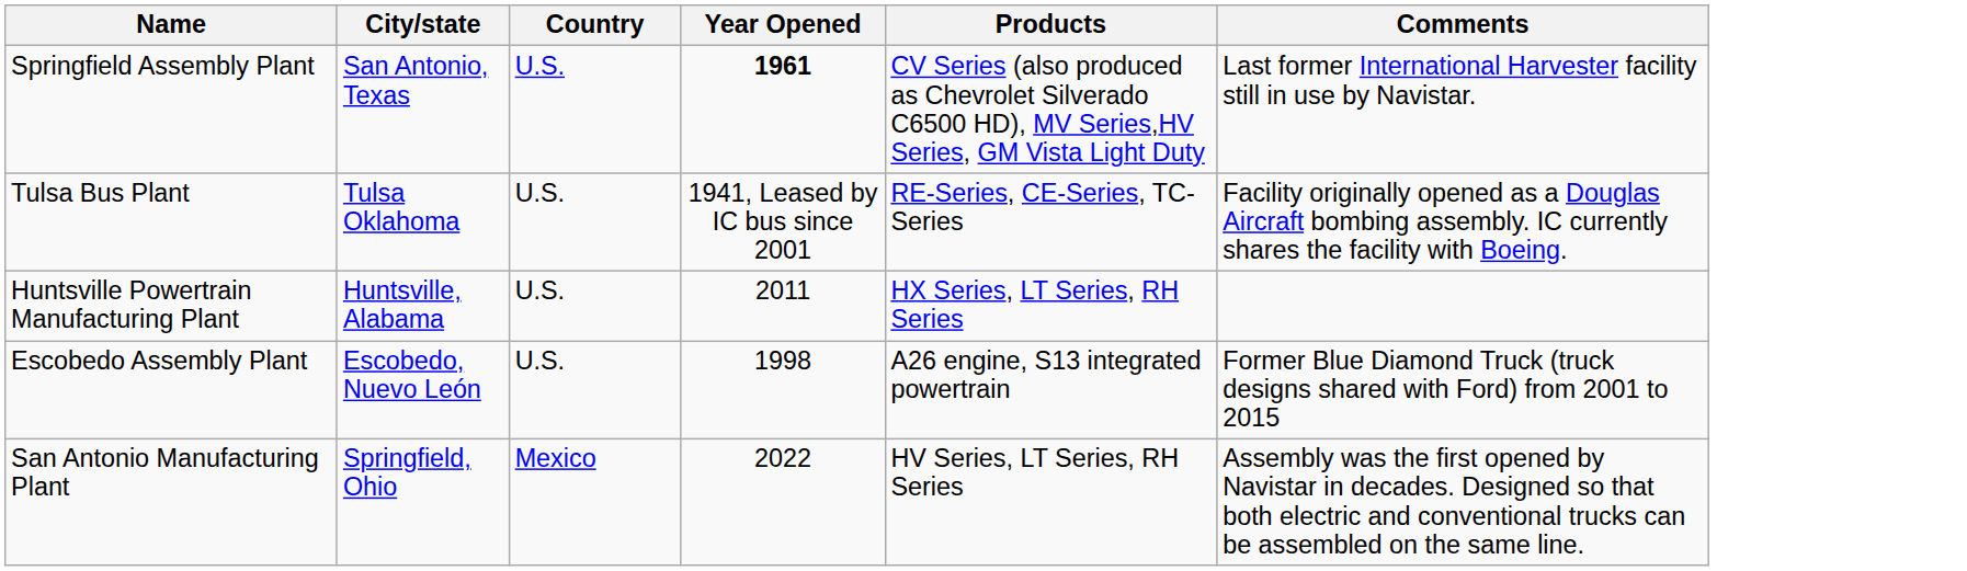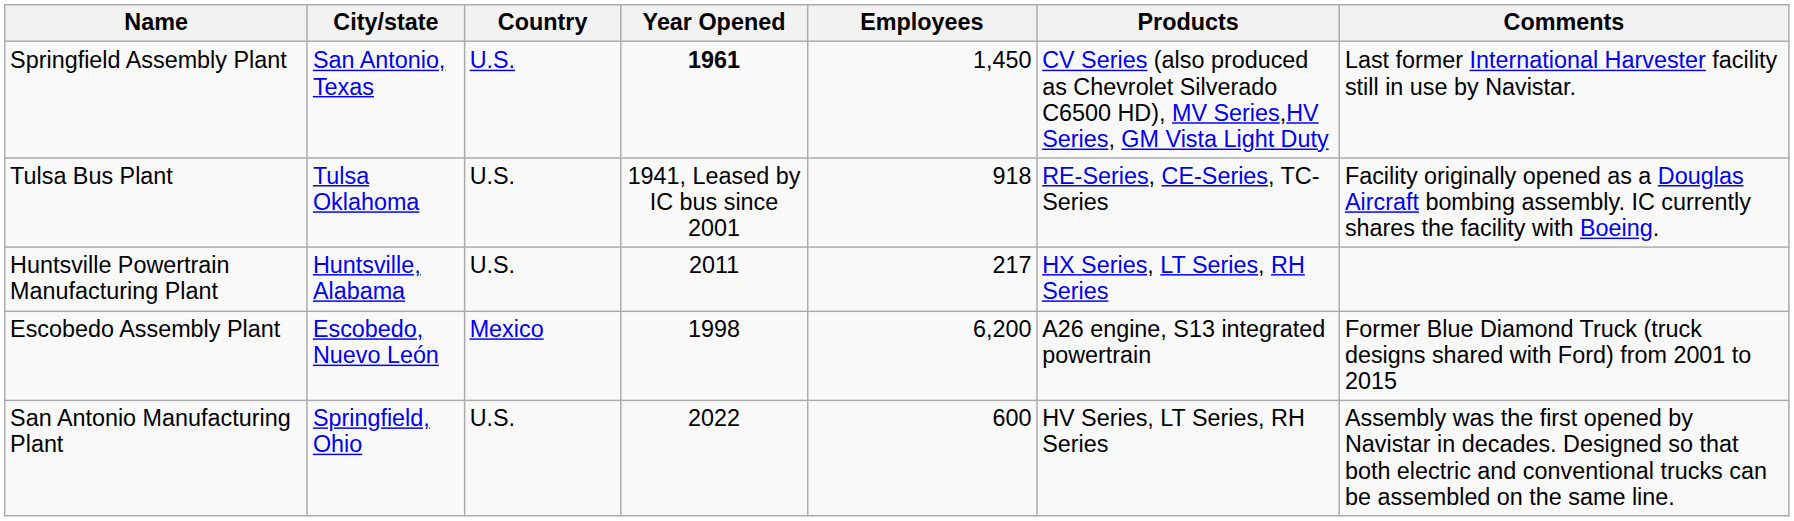+ column: Employees | 1,450 | 918 | 217 | 6,200 | 600
Escobedo Assembly Plant | Country: U.S. -> Mexico
San Antonio Manufacturing Plant | Country: Mexico -> U.S.
